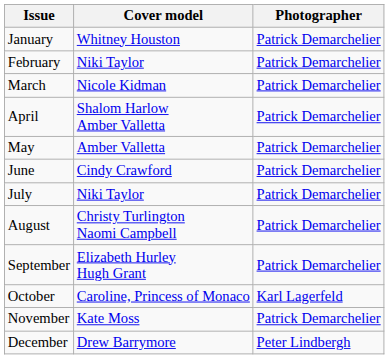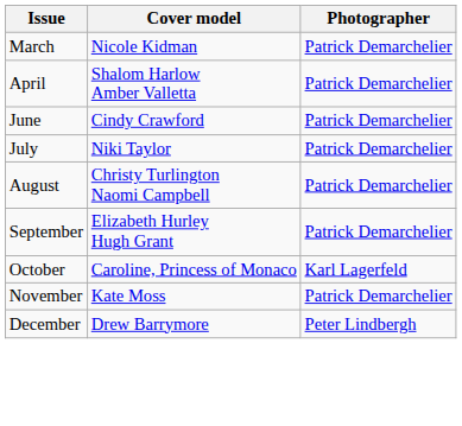- row: January | Whitney Houston | Patrick Demarchelier
- row: February | Niki Taylor | Patrick Demarchelier
- row: May | Amber Valletta | Patrick Demarchelier
